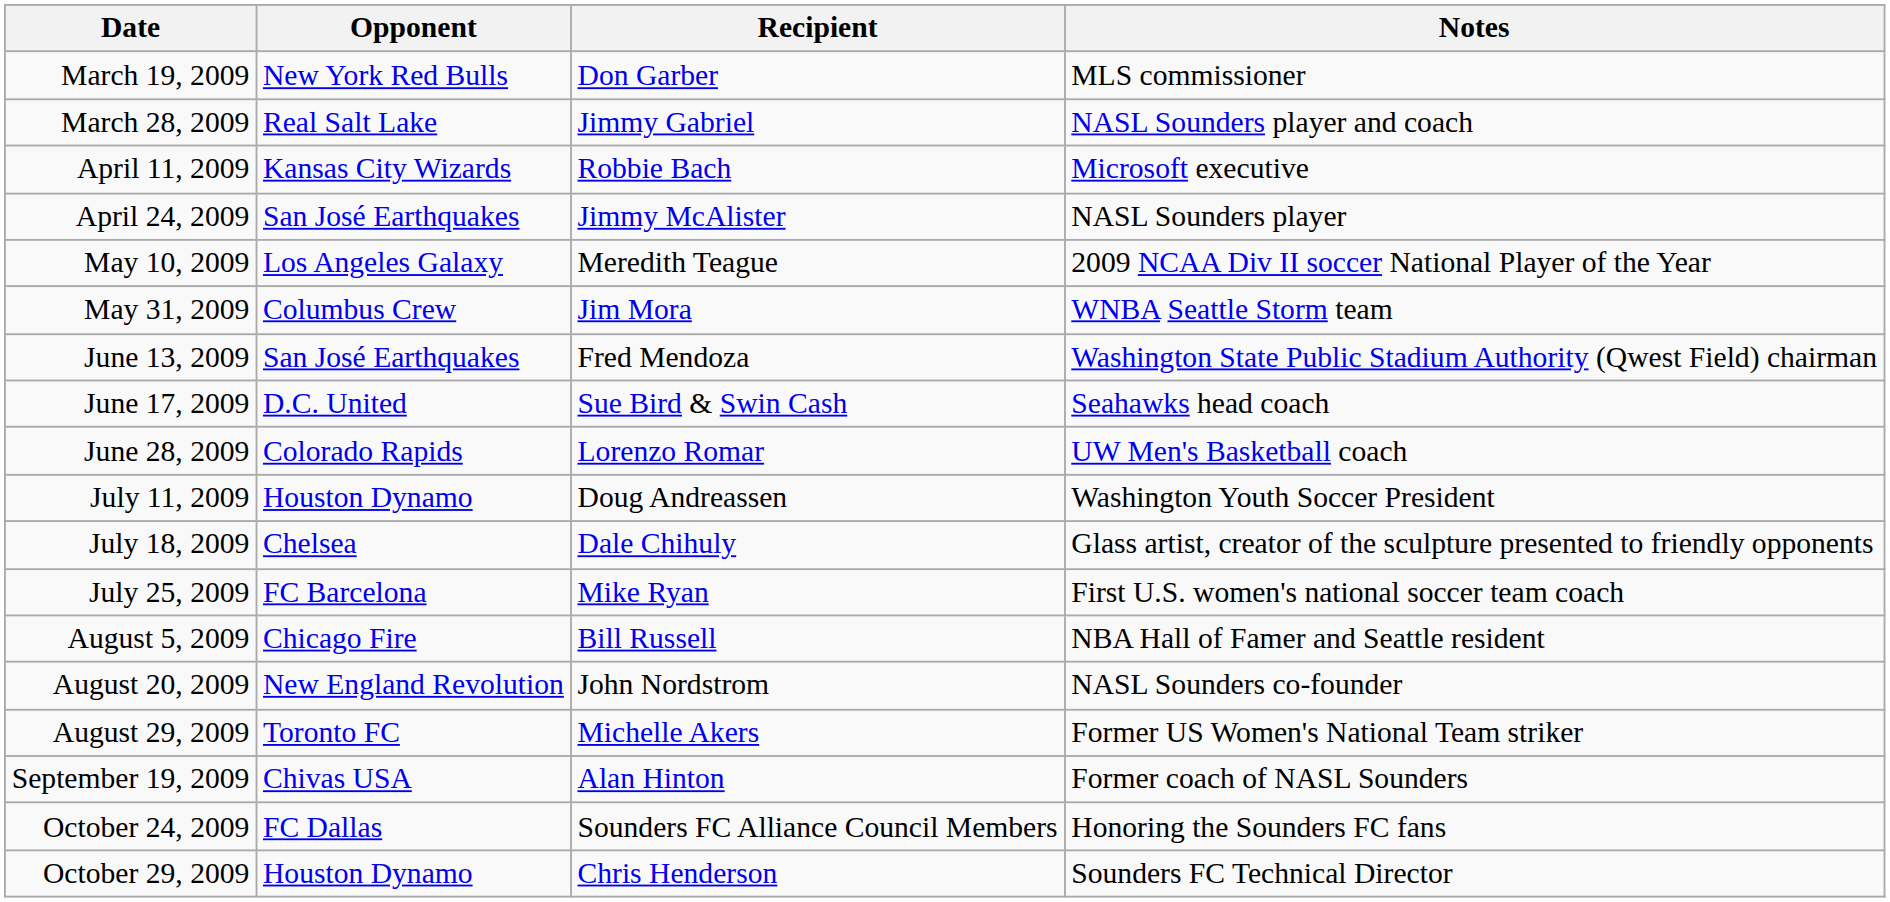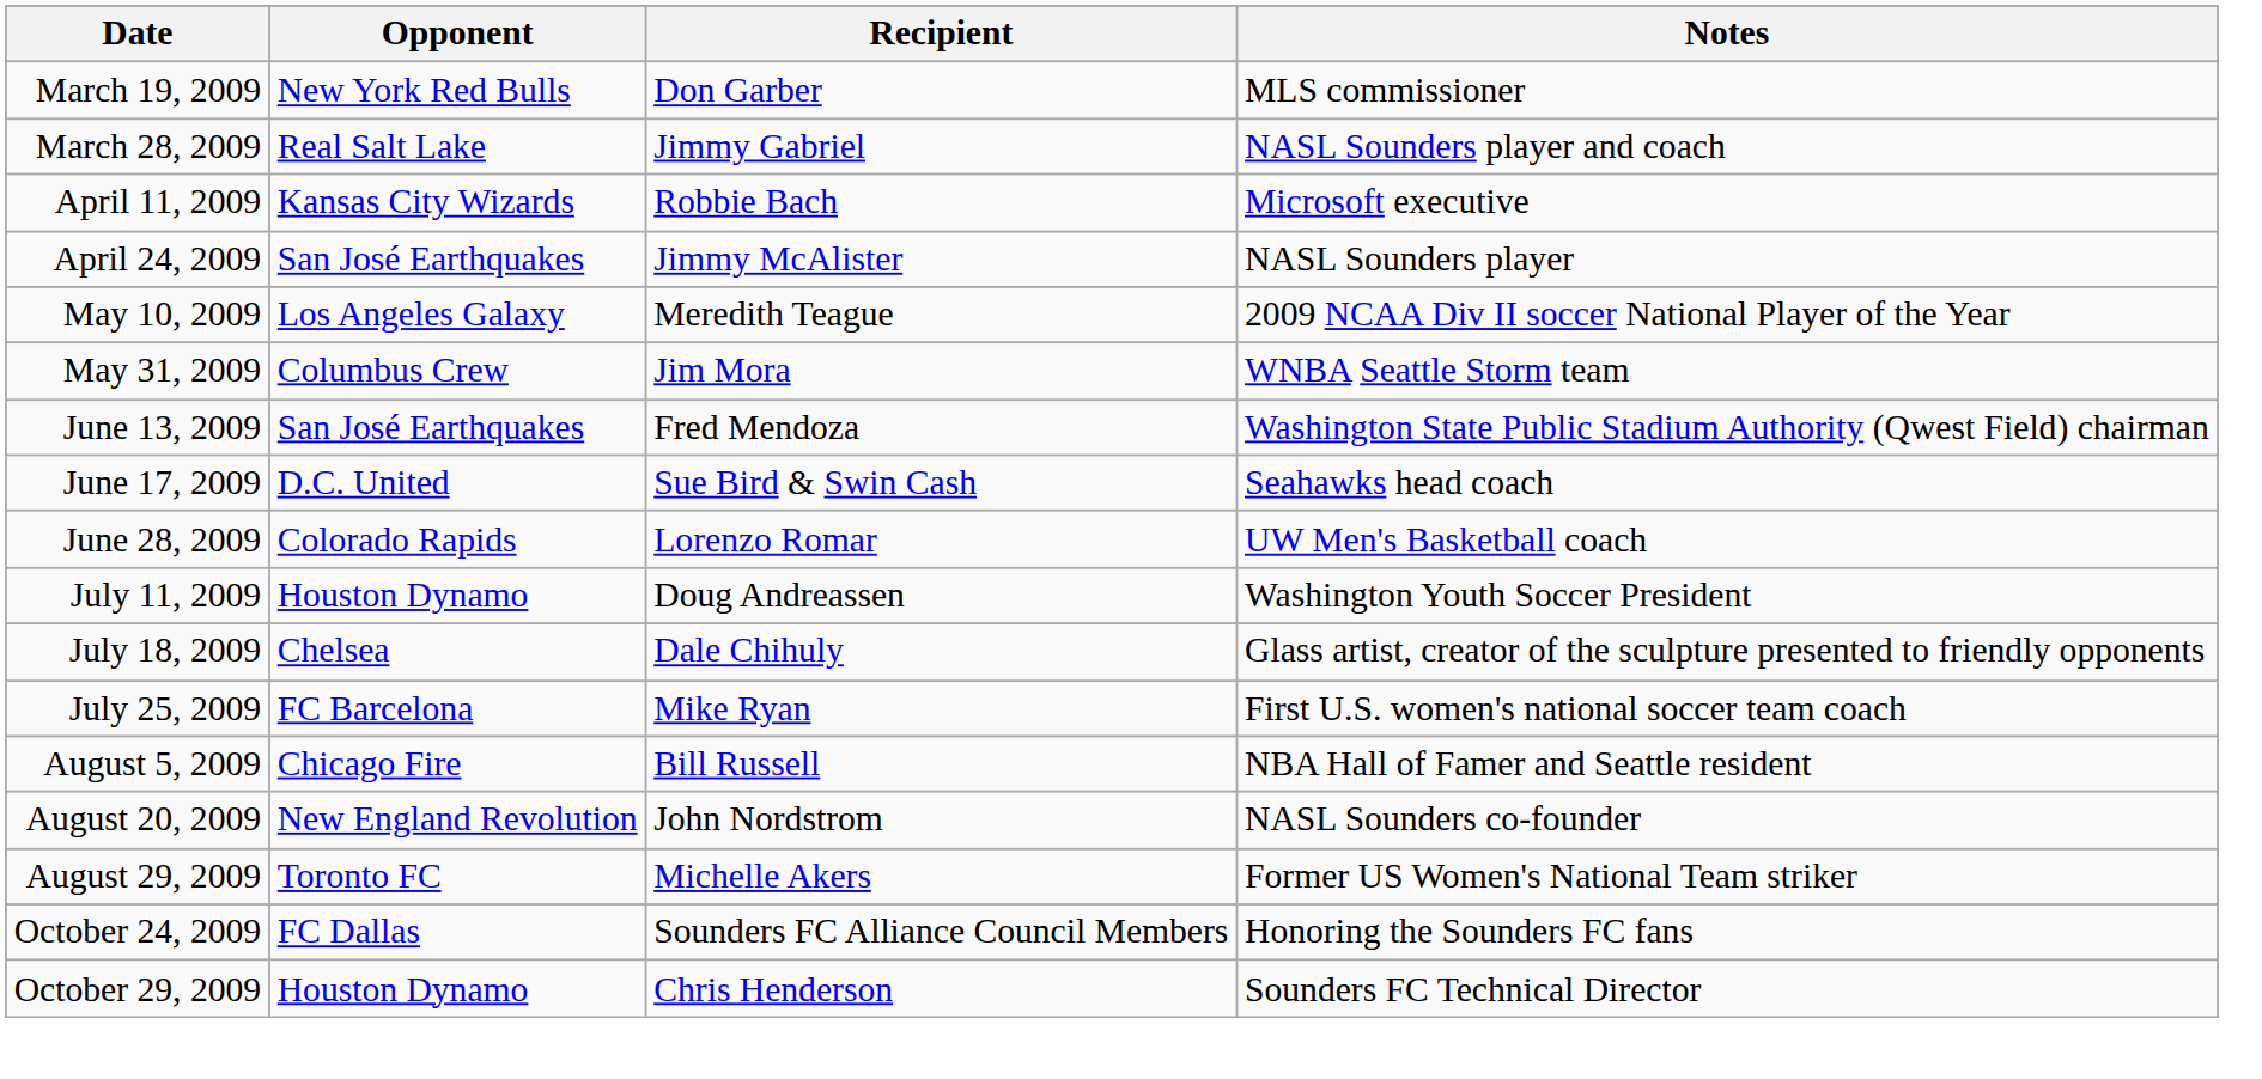- row: September 19, 2009 | Chivas USA | Alan Hinton | Former coach of NASL Sounders
